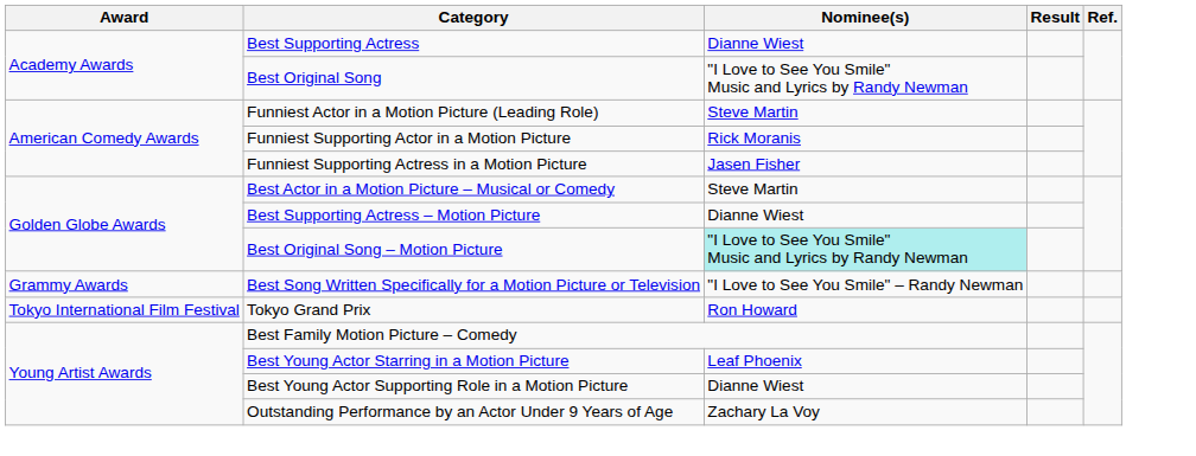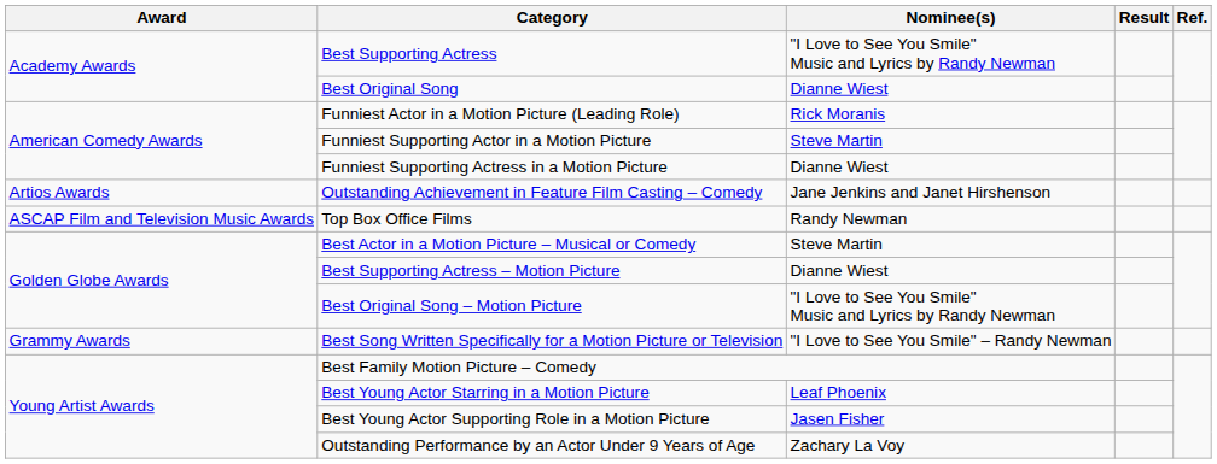Best Supporting Actress | Nominee(s): Dianne Wiest -> "I Love to See You Smile" Music and Lyrics by Randy Newman
Best Original Song | Nominee(s): "I Love to See You Smile" Music and Lyrics by Randy Newman -> Dianne Wiest
Funniest Actor in a Motion Picture (Leading Role) | Nominee(s): Steve Martin -> Rick Moranis
Funniest Supporting Actor in a Motion Picture | Nominee(s): Rick Moranis -> Steve Martin
Funniest Supporting Actress in a Motion Picture | Nominee(s): Jasen Fisher -> Dianne Wiest
+ row: Artios Awards | Outstanding Achievement in Feature Film Casting – Comedy | Jane Jenkins and Janet Hirshenson
+ row: ASCAP Film and Television Music Awards | Top Box Office Films | Randy Newman
Best Original Song – Motion Picture | Nominee(s): paleturquoise background -> no background
- row: Tokyo International Film Festival | Tokyo Grand Prix | Ron Howard
Best Young Actor Supporting Role in a Motion Picture | Nominee(s): Dianne Wiest -> Jasen Fisher
